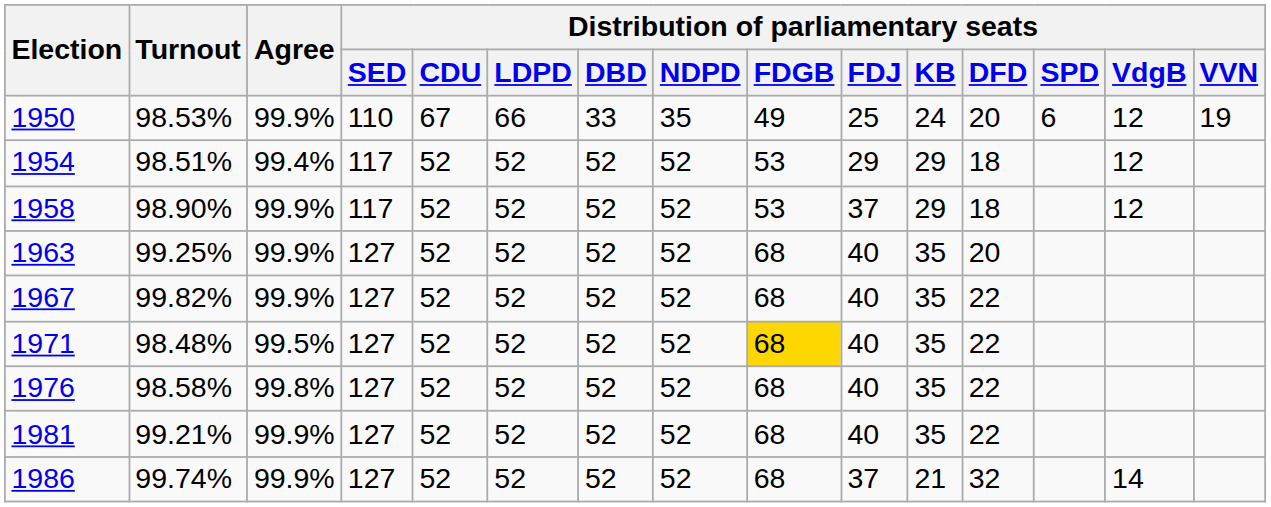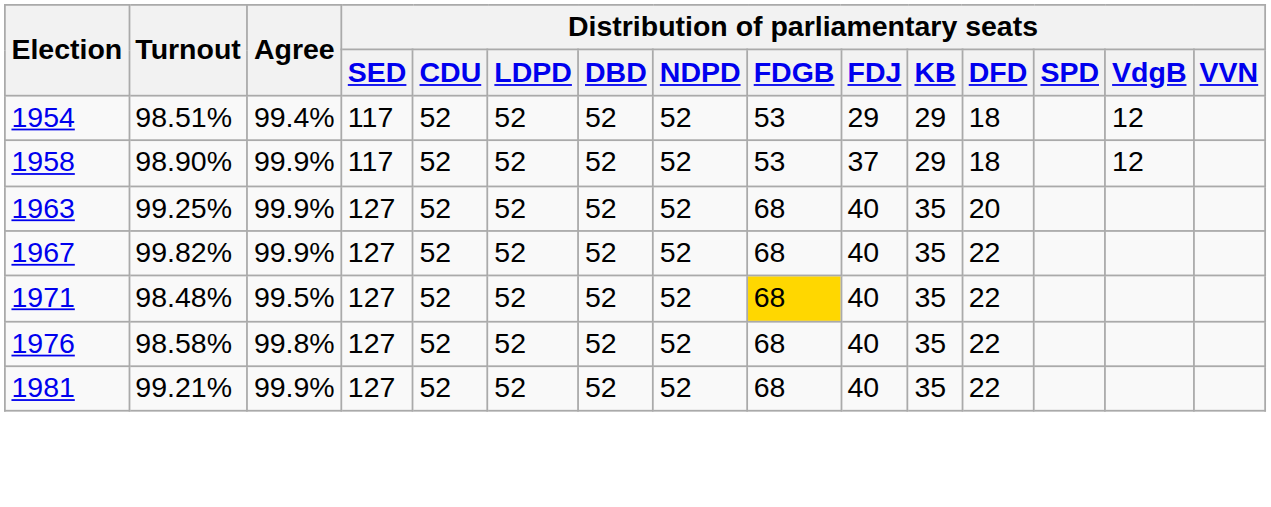- row: 1950 | 98.53% | 99.9% | 110 | 67 | 66 | 33 | 35 | 49 | 25 | 24 | 20 | 6 | 12 | 19
- row: 1986 | 99.74% | 99.9% | 127 | 52 | 52 | 52 | 52 | 68 | 37 | 21 | 32 | 14
